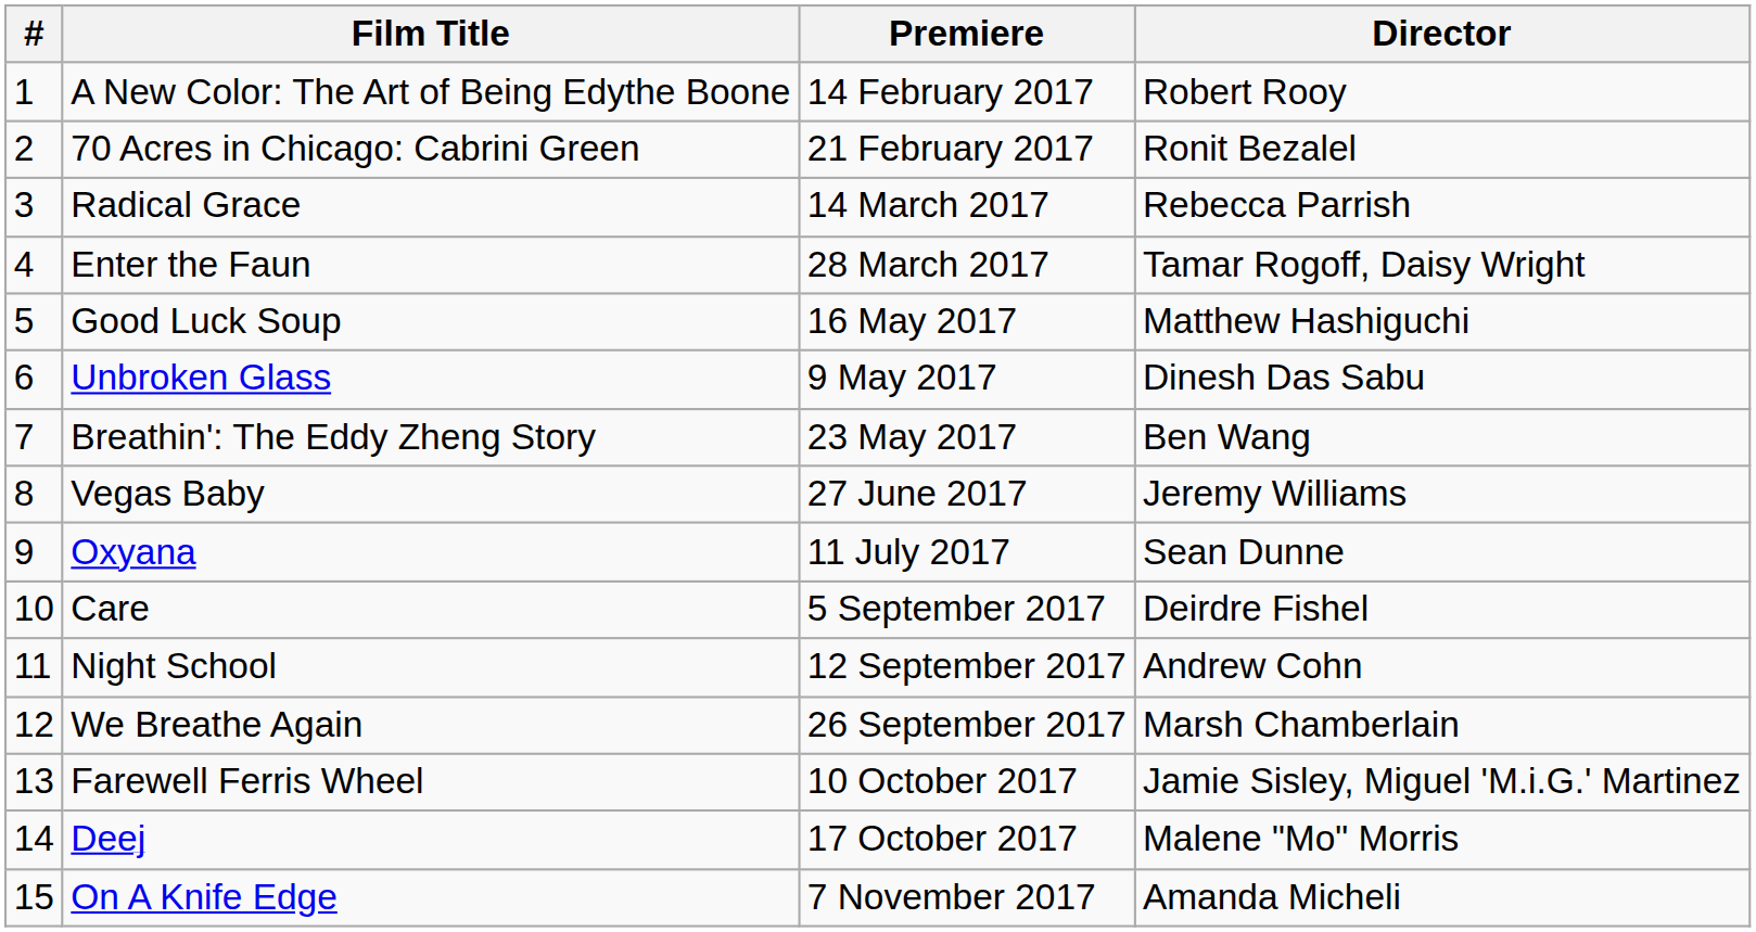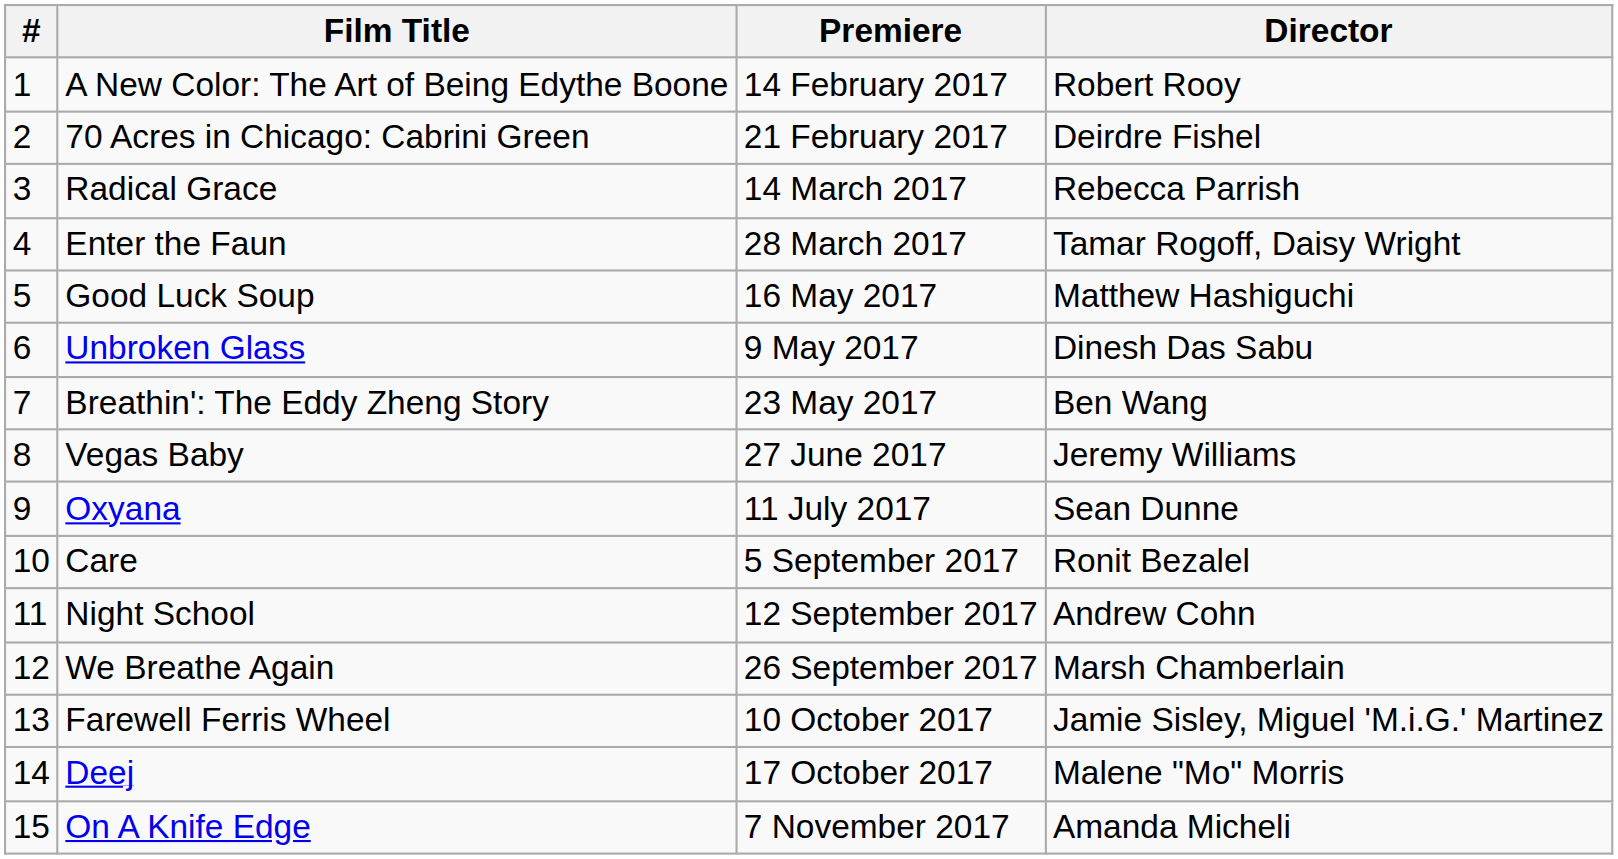70 Acres in Chicago: Cabrini Green | Director: Ronit Bezalel -> Deirdre Fishel
Care | Director: Deirdre Fishel -> Ronit Bezalel
